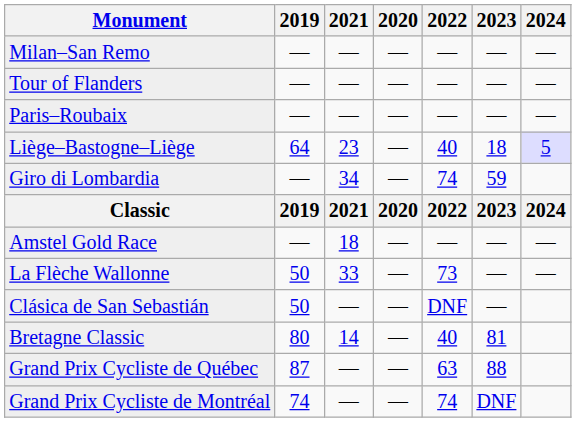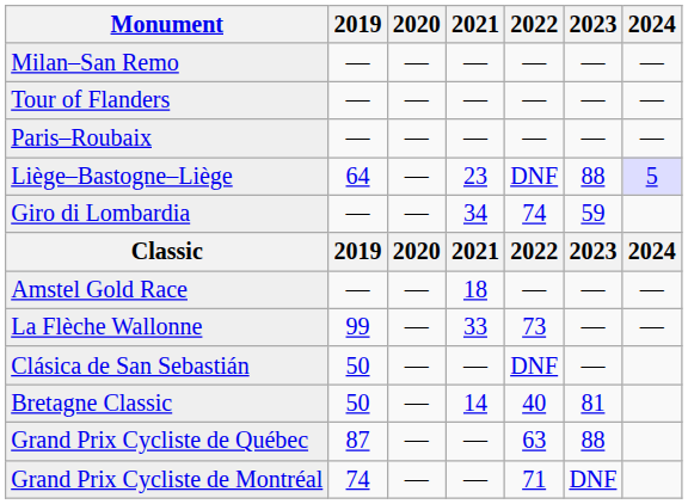columns swapped: 2020 <-> 2021
Liège–Bastogne–Liège | 2022: 40 -> DNF
Liège–Bastogne–Liège | 2023: 18 -> 88
La Flèche Wallonne | 2019: 50 -> 99
Bretagne Classic | 2019: 80 -> 50
Grand Prix Cycliste de Montréal | 2022: 74 -> 71
